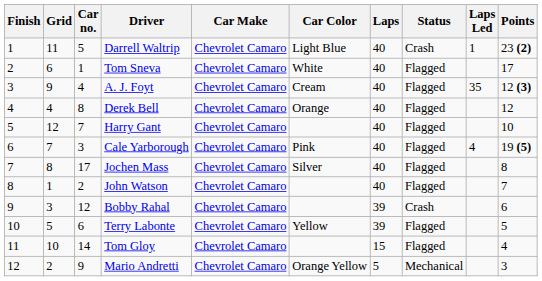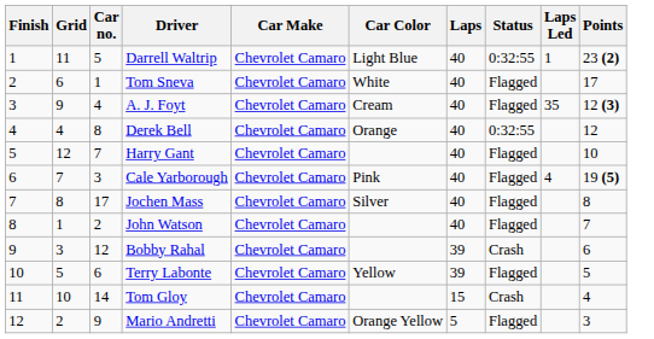Darrell Waltrip | Status: Crash -> 0:32:55
Derek Bell | Status: Flagged -> 0:32:55
Tom Gloy | Status: Flagged -> Crash
Mario Andretti | Status: Mechanical -> Flagged
